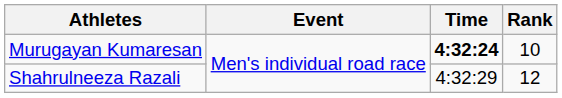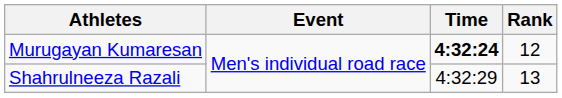Murugayan Kumaresan | Rank: 10 -> 12
Shahrulneeza Razali | Rank: 12 -> 13
